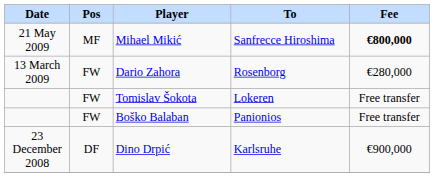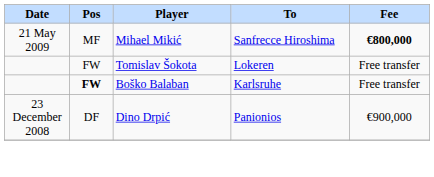- row: 13 March 2009 | FW | Dario Zahora | Rosenborg | €280,000
Boško Balaban | Pos: normal -> bold
Boško Balaban | To: Panionios -> Karlsruhe
Dino Drpić | To: Karlsruhe -> Panionios
